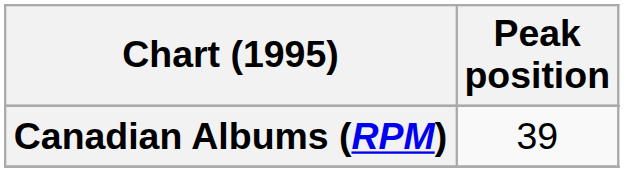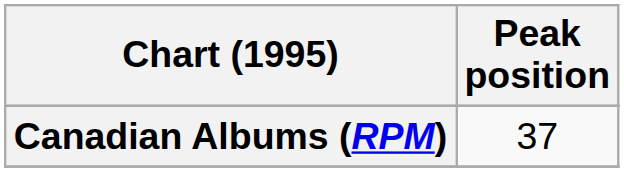Canadian Albums (RPM) | Peak position: 39 -> 37
